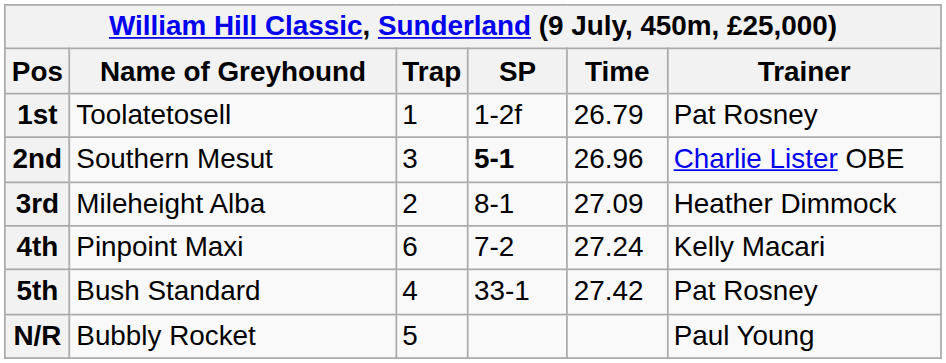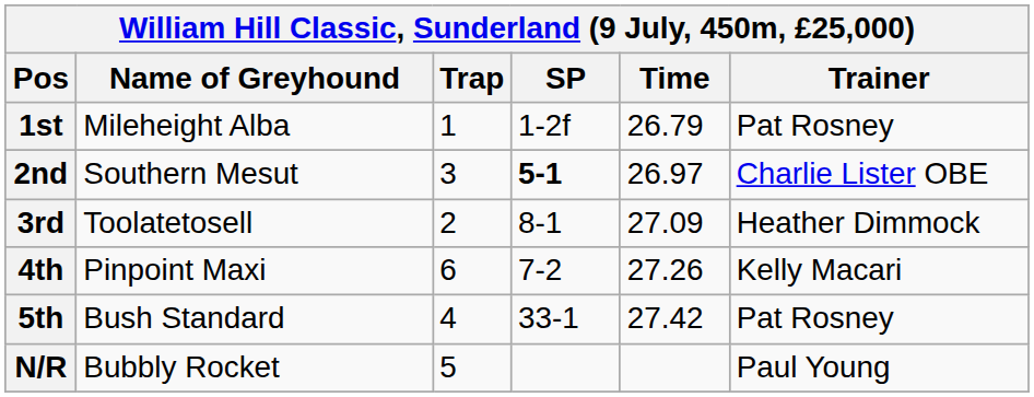1st | Name of Greyhound: Toolatetosell -> Mileheight Alba
2nd | Time: 26.96 -> 26.97
3rd | Name of Greyhound: Mileheight Alba -> Toolatetosell
4th | Time: 27.24 -> 27.26
